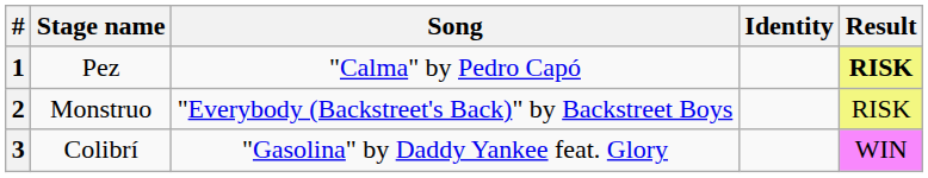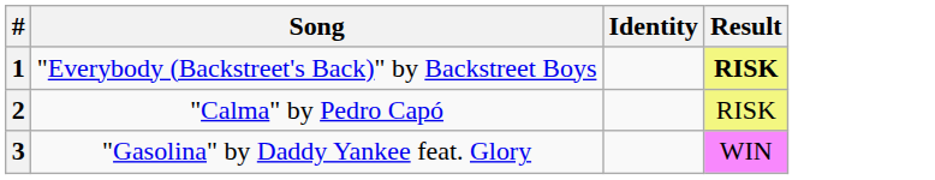- column: Stage name | Pez | Monstruo | Colibrí
1 | Song: "Calma" by Pedro Capó -> "Everybody (Backstreet's Back)" by Backstreet Boys
2 | Song: "Everybody (Backstreet's Back)" by Backstreet Boys -> "Calma" by Pedro Capó
